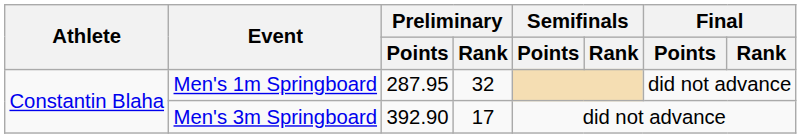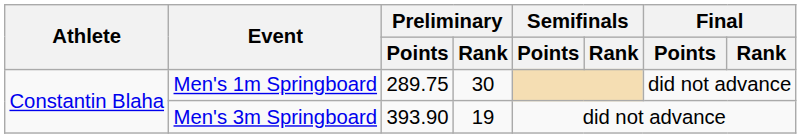Men's 1m Springboard | Preliminary / Points: 287.95 -> 289.75
Men's 1m Springboard | Preliminary / Rank: 32 -> 30
Men's 3m Springboard | Preliminary / Points: 392.90 -> 393.90
Men's 3m Springboard | Preliminary / Rank: 17 -> 19
